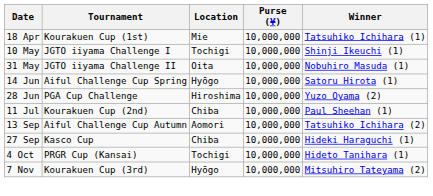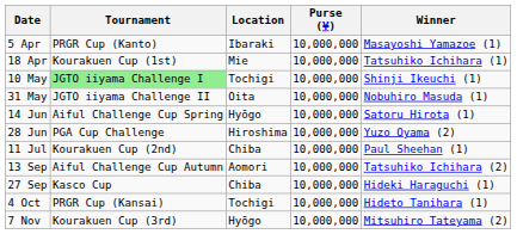+ row: 5 Apr | PRGR Cup (Kanto) | Ibaraki | 10,000,000 | Masayoshi Yamazoe (1)
10 May | Tournament: no background -> lightgreen background
